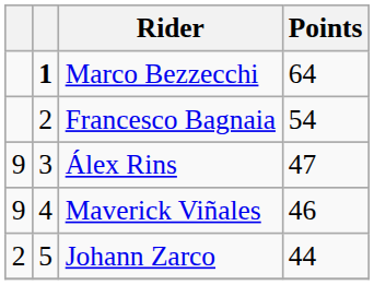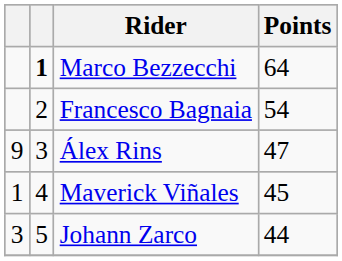Maverick Viñales | column 1: 9 -> 1
Maverick Viñales | Points: 46 -> 45
Johann Zarco | column 1: 2 -> 3
